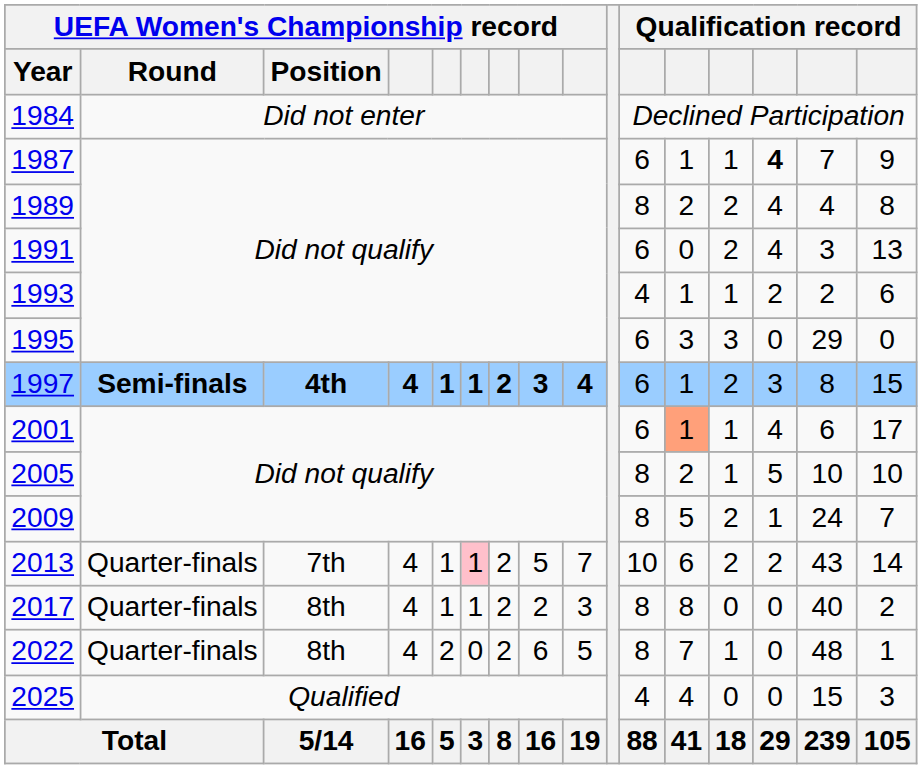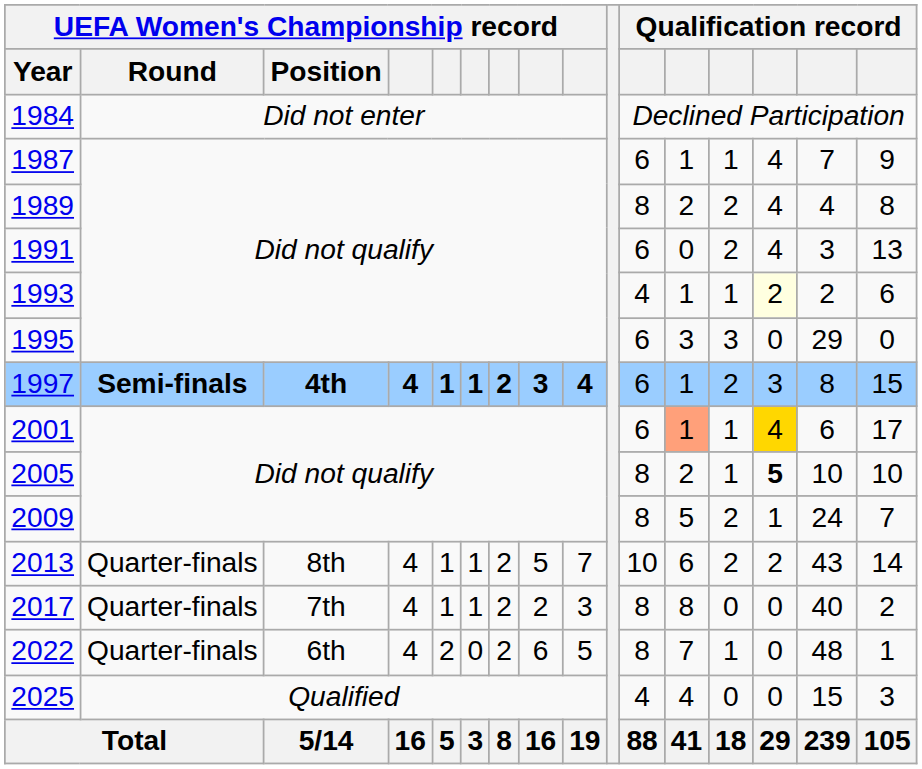1987 | column 14: bold -> normal
1993 | column 14: no background -> lightyellow background
2001 | column 14: no background -> gold background
2005 | column 14: normal -> bold
2013 | UEFA Women's Championship record / Position: 7th -> 8th
2013 | column 6: pink background -> no background
2017 | UEFA Women's Championship record / Position: 8th -> 7th
2022 | UEFA Women's Championship record / Position: 8th -> 6th
